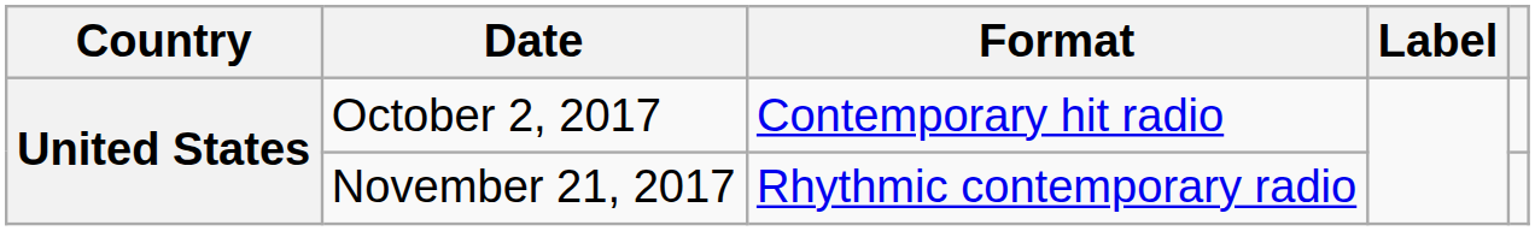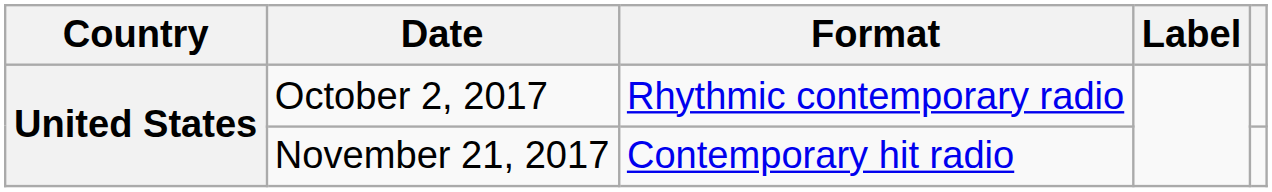October 2, 2017 | Format: Contemporary hit radio -> Rhythmic contemporary radio
November 21, 2017 | Format: Rhythmic contemporary radio -> Contemporary hit radio
